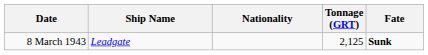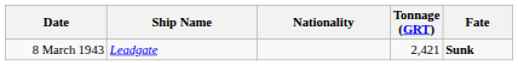8 March 1943 | Tonnage (GRT): 2,125 -> 2,421
